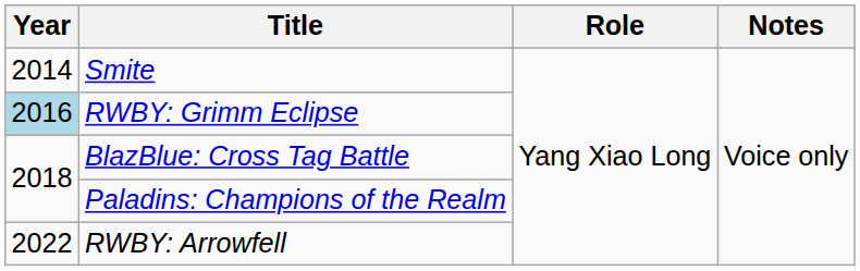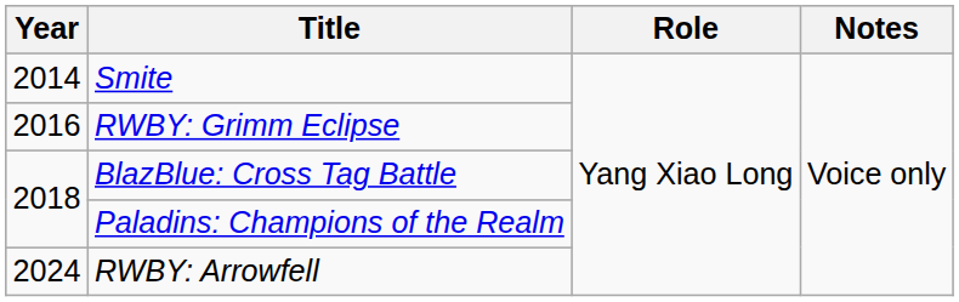RWBY: Grimm Eclipse | Year: lightblue background -> no background
RWBY: Arrowfell | Year: 2022 -> 2024
